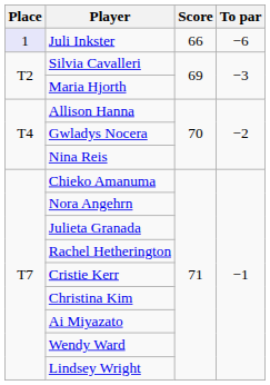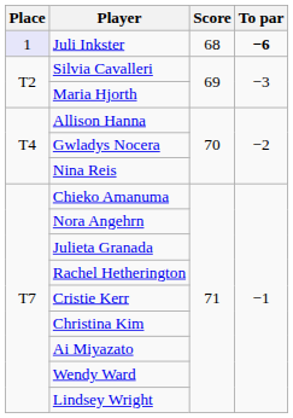Juli Inkster | Score: 66 -> 68
Juli Inkster | To par: normal -> bold
